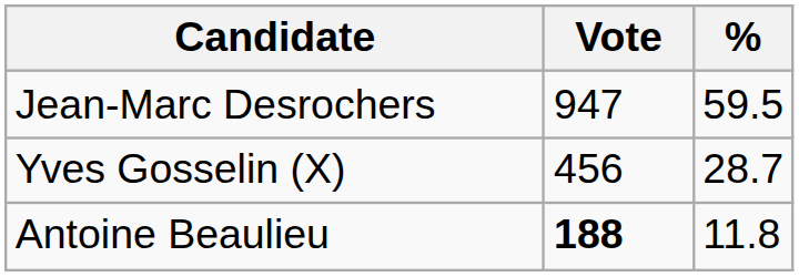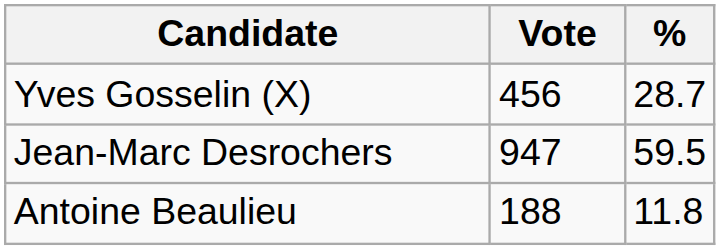rows swapped: Jean-Marc Desrochers <-> Yves Gosselin (X)
Antoine Beaulieu | Vote: bold -> normal
